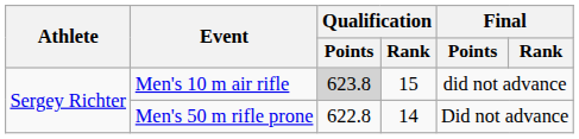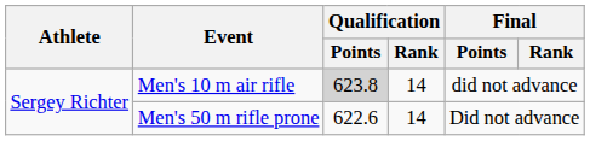Men's 10 m air rifle | Qualification / Rank: 15 -> 14
Men's 50 m rifle prone | Qualification / Points: 622.8 -> 622.6
